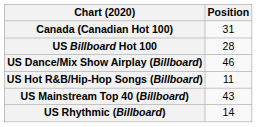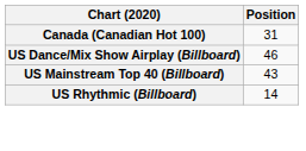- row: US Billboard Hot 100 | 28
- row: US Hot R&B/Hip-Hop Songs (Billboard) | 11
